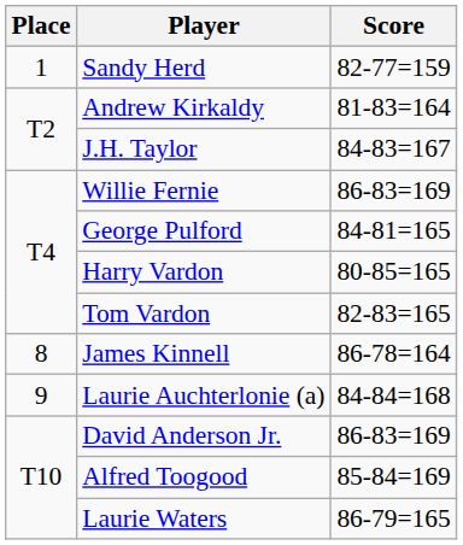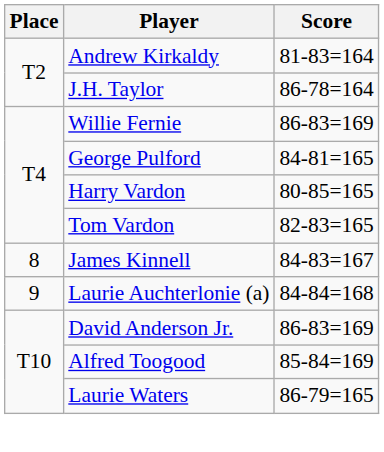- row: 1 | Sandy Herd | 82-77=159
J.H. Taylor | Score: 84-83=167 -> 86-78=164
James Kinnell | Score: 86-78=164 -> 84-83=167
